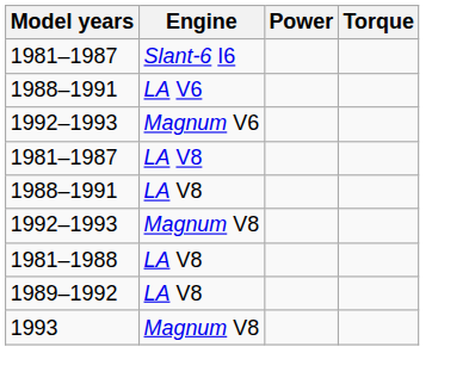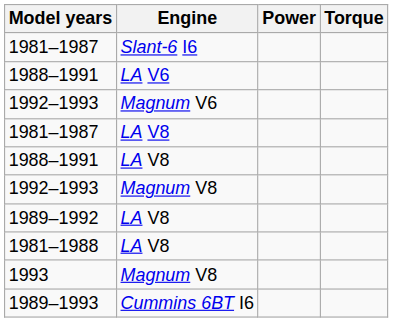rows swapped: 1981–1988 <-> 1989–1992
+ row: 1989–1993 | Cummins 6BT I6
